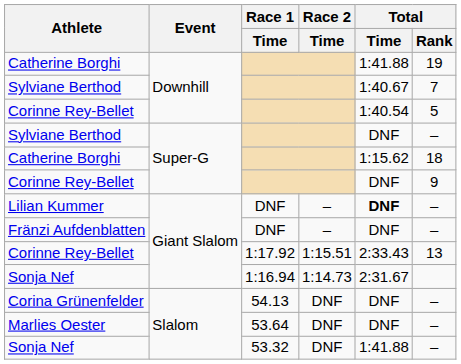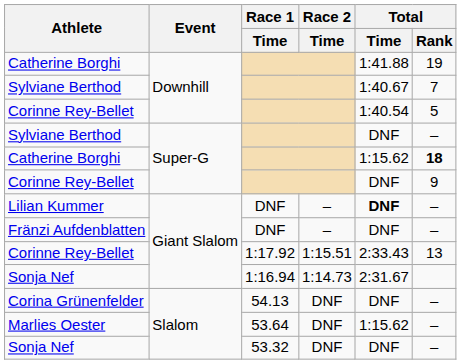Catherine Borghi / Super-G | Total / Rank: normal -> bold
Marlies Oester | Total / Time: DNF -> 1:15.62
Sonja Nef / Slalom | Total / Time: 1:41.88 -> DNF
